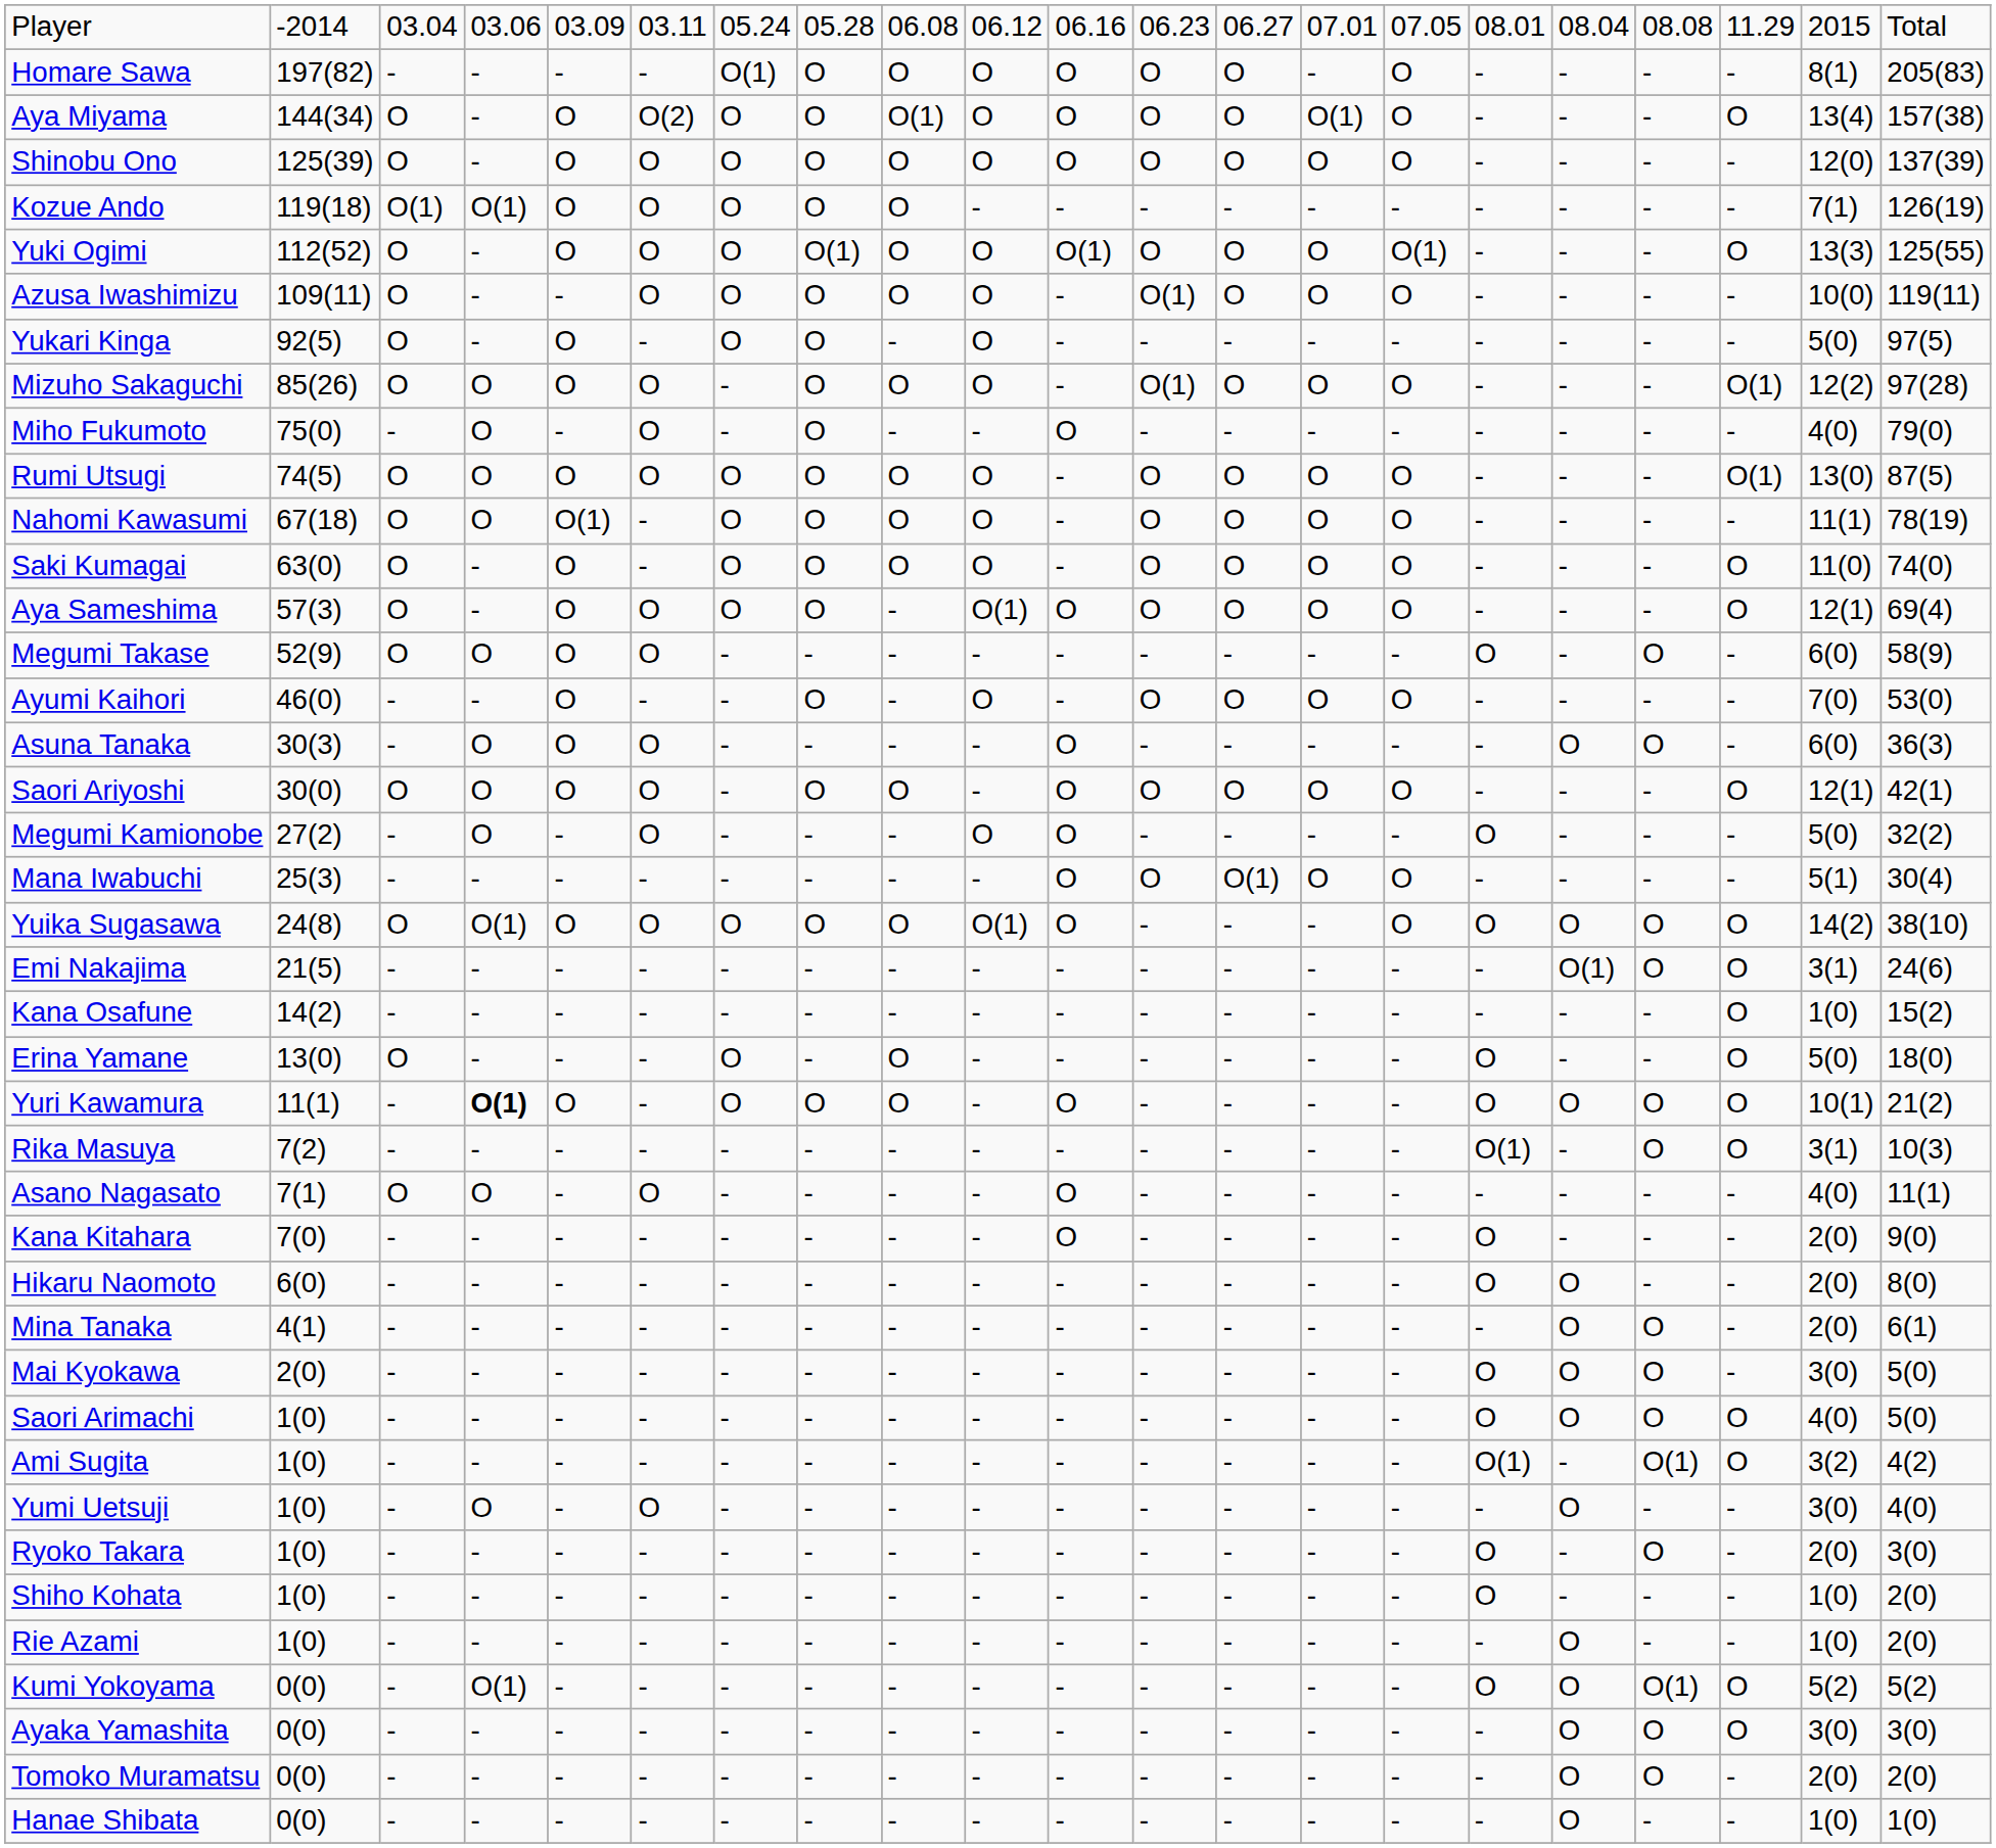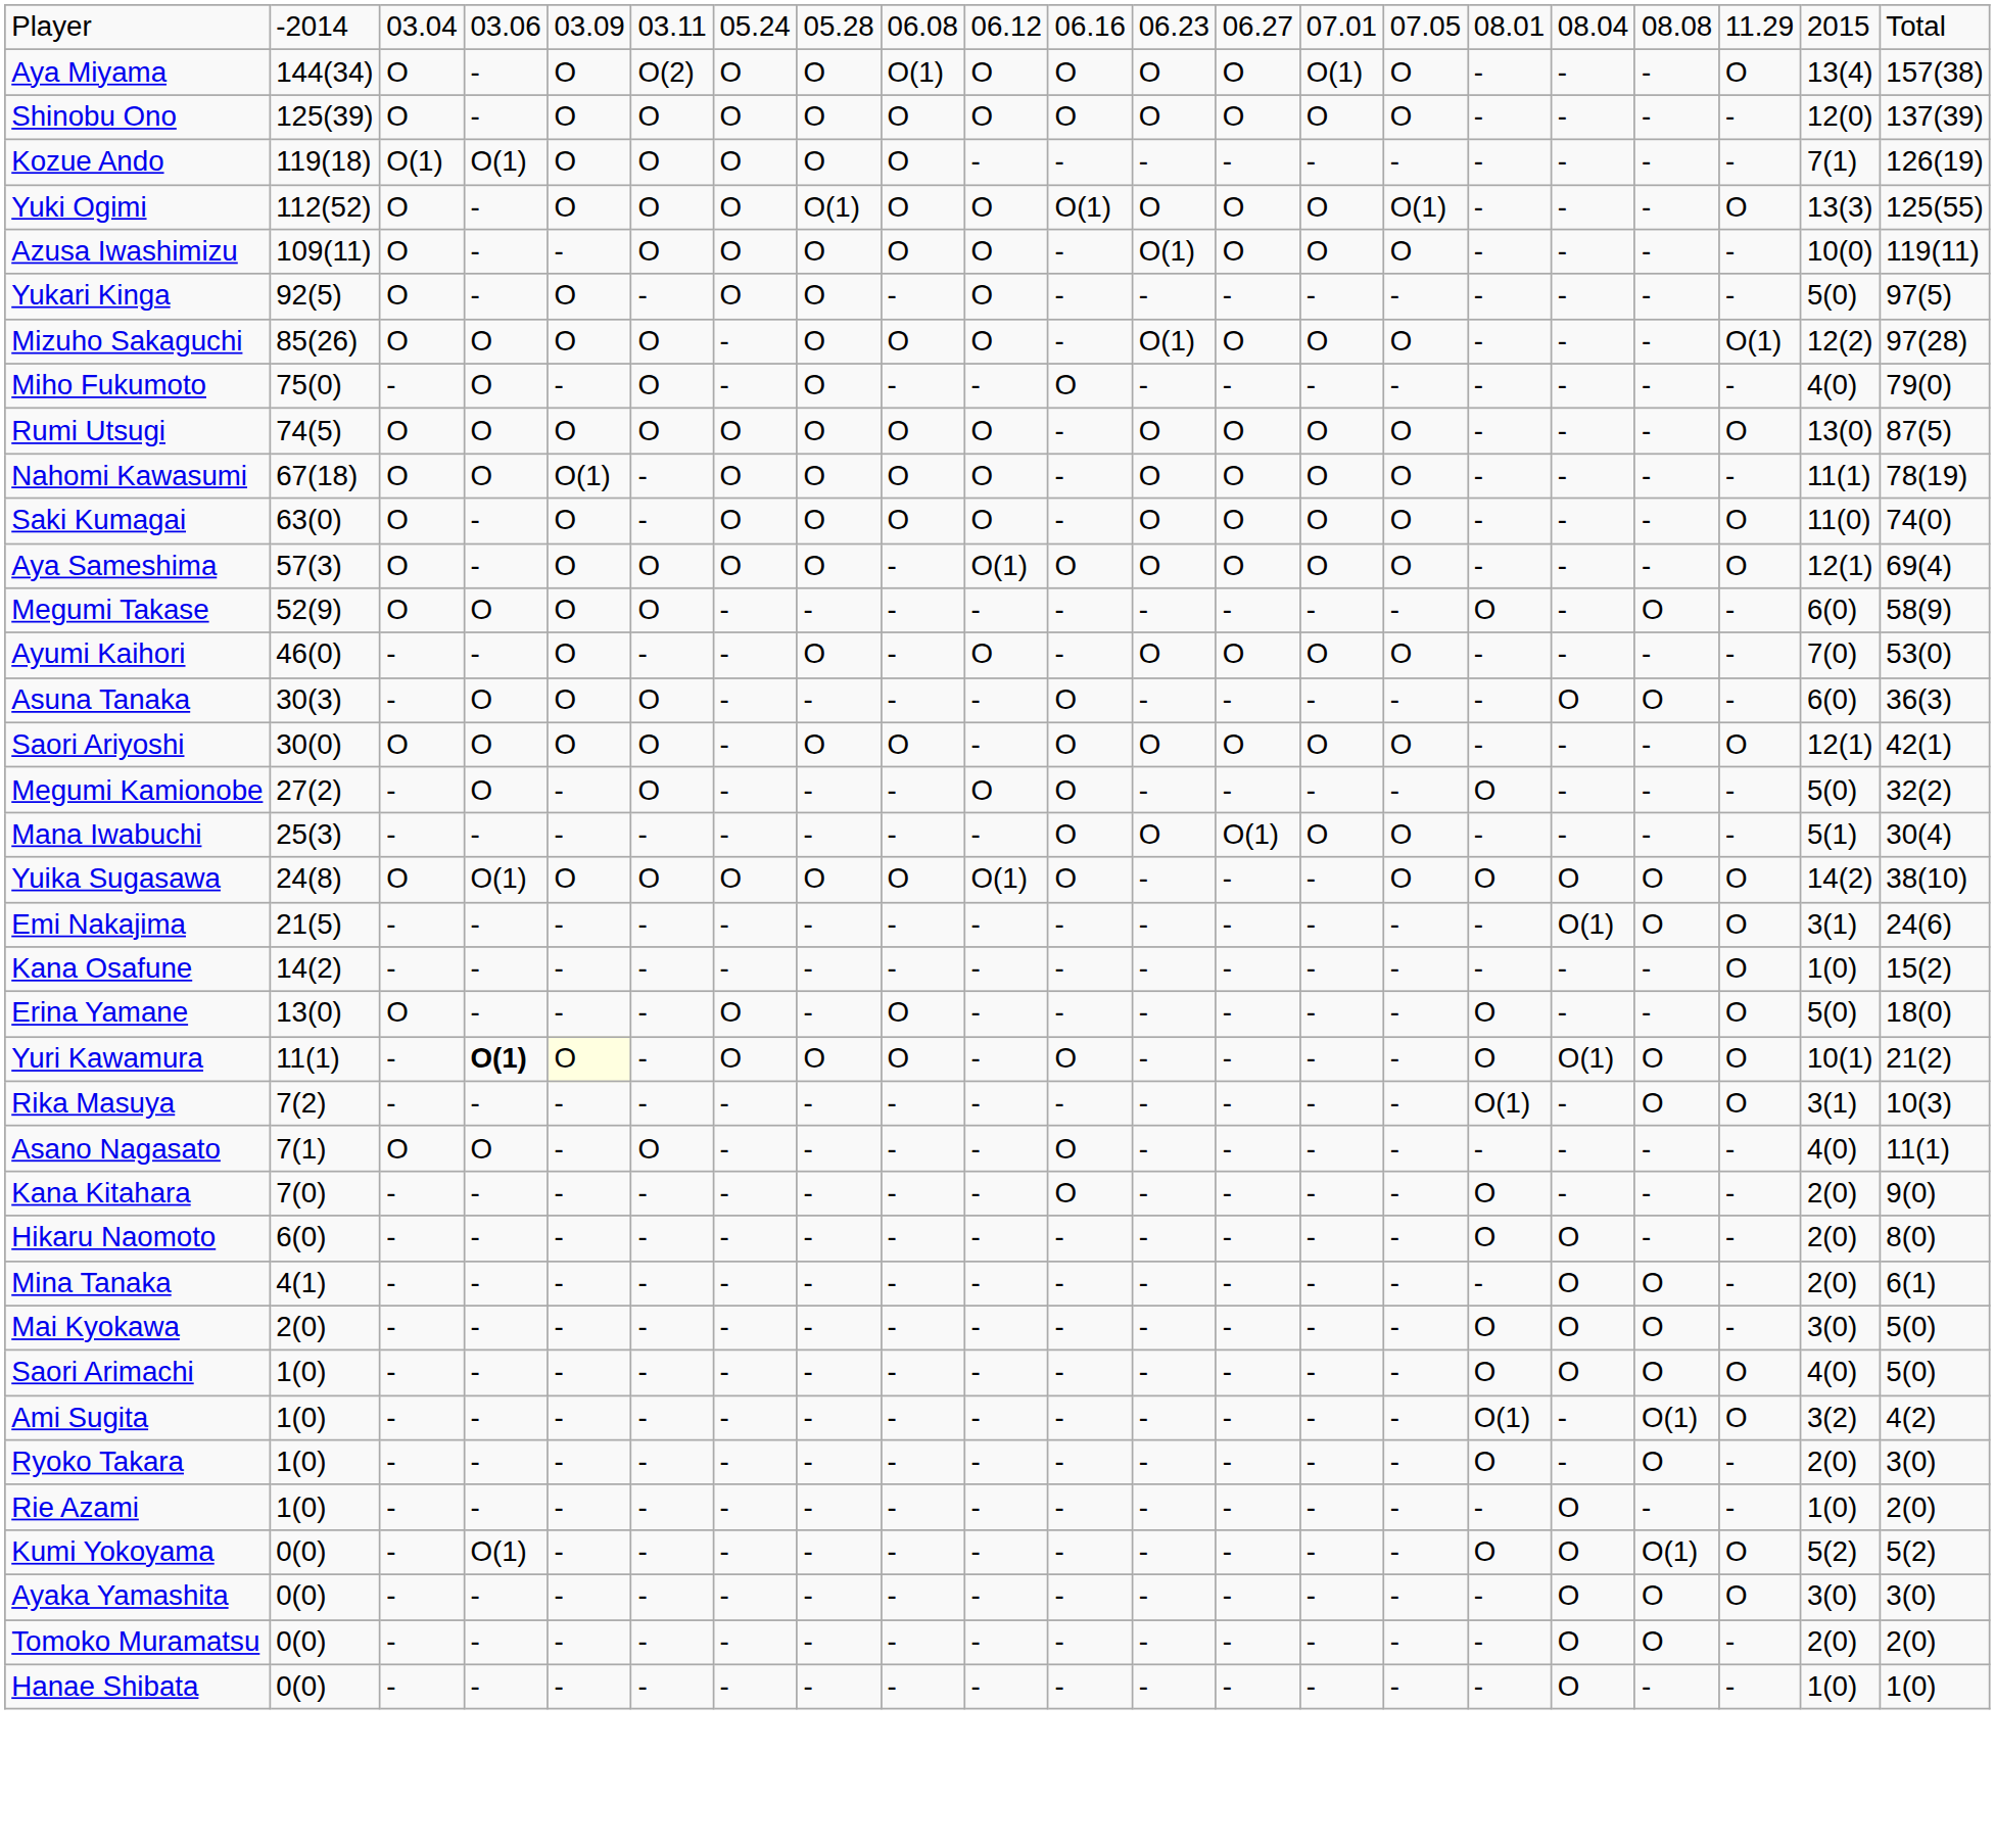- row: Homare Sawa | 197(82) | - | - | - | - | O(1) | O | O | O | O | O | O | - | O | - | - | - | - | 8(1) | 205(83)
Rumi Utsugi | column 19: O(1) -> O
Yuri Kawamura | column 5: no background -> lightyellow background
Yuri Kawamura | column 17: O -> O(1)
- row: Yumi Uetsuji | 1(0) | - | O | - | O | - | - | - | - | - | - | - | - | - | - | O | - | - | 3(0) | 4(0)
- row: Shiho Kohata | 1(0) | - | - | - | - | - | - | - | - | - | - | - | - | - | O | - | - | - | 1(0) | 2(0)
